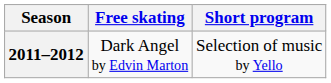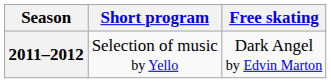columns swapped: Short program <-> Free skating
